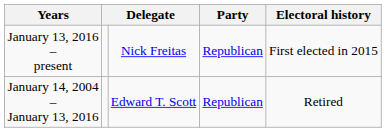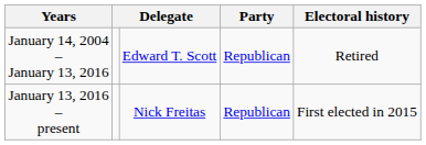rows swapped: January 14, 2004 – January 13, 2016 <-> January 13, 2016 – present
